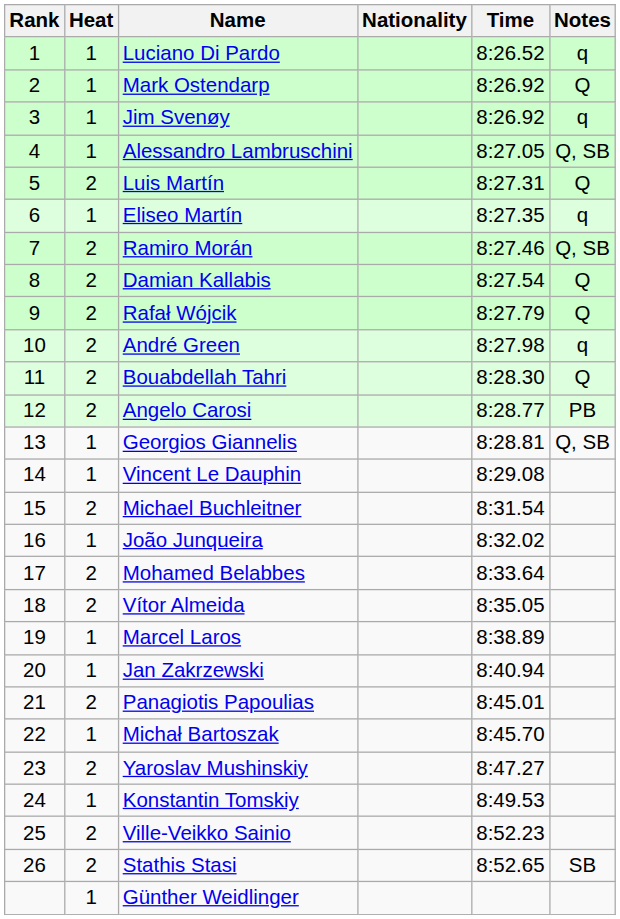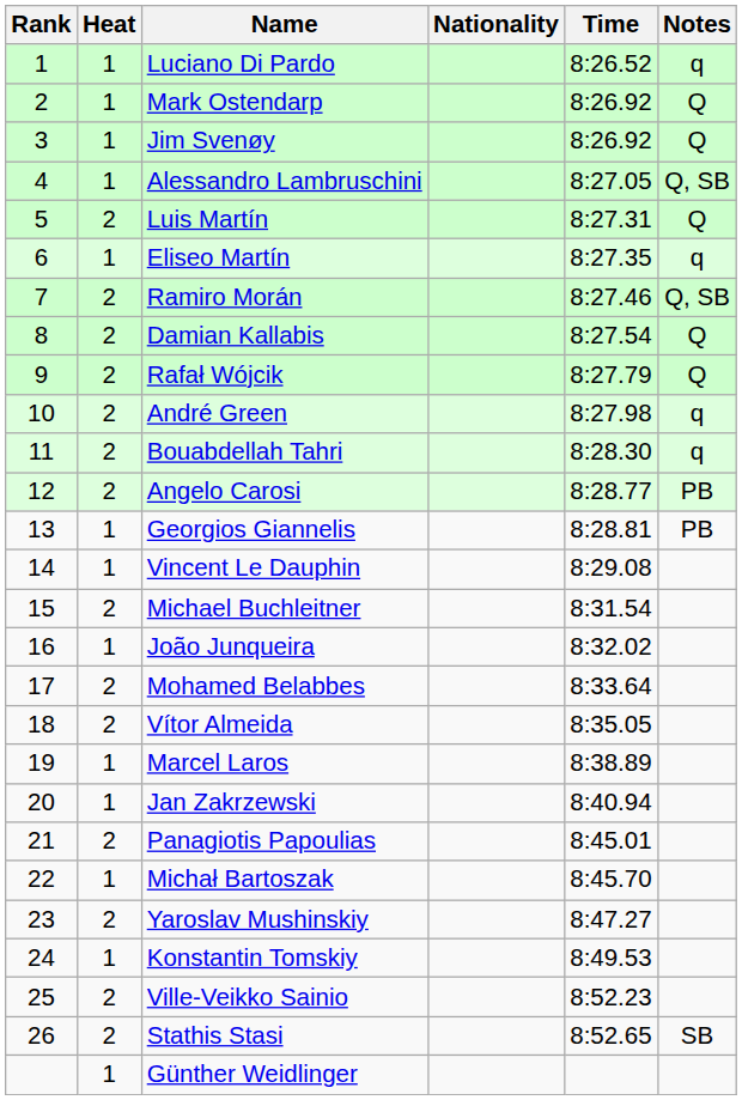Jim Svenøy | Notes: q -> Q
Bouabdellah Tahri | Notes: Q -> q
Georgios Giannelis | Notes: Q, SB -> PB
